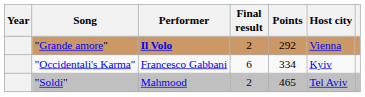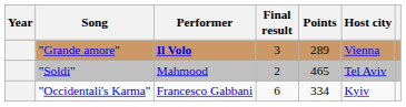"Grande amore" | Final result: 2 -> 3
"Grande amore" | Points: 292 -> 289
rows swapped: "Occidentali's Karma" <-> "Soldi"
